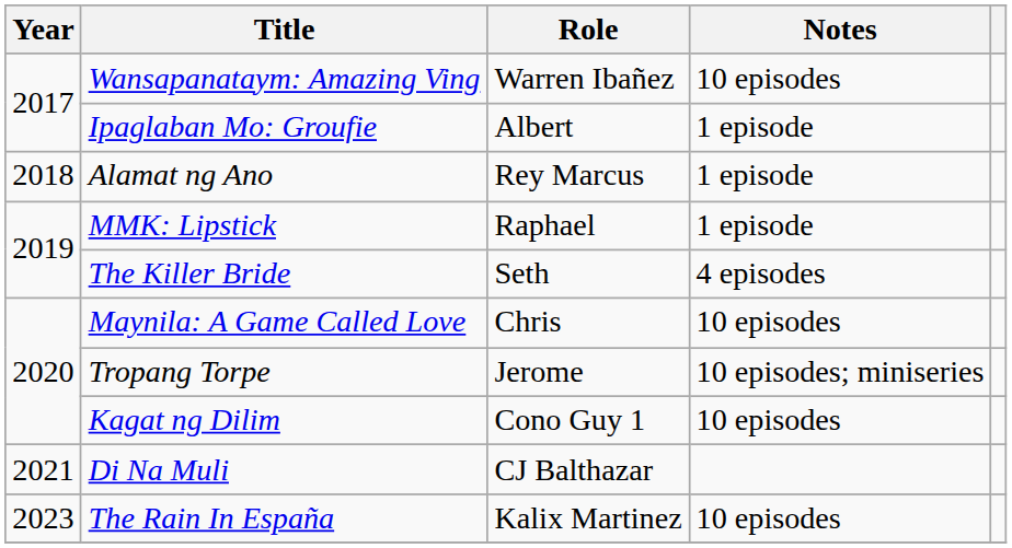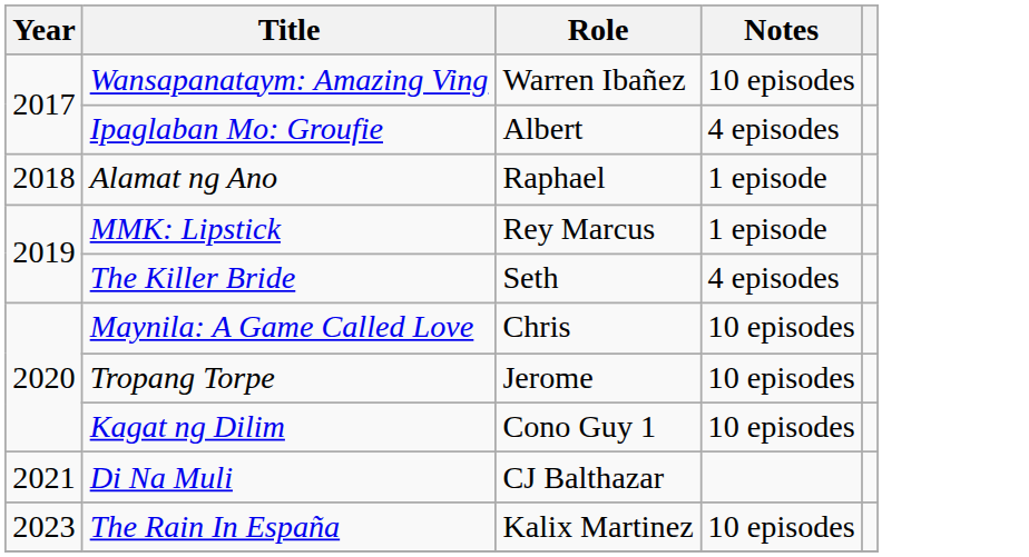Ipaglaban Mo: Groufie | Notes: 1 episode -> 4 episodes
Alamat ng Ano | Role: Rey Marcus -> Raphael
MMK: Lipstick | Role: Raphael -> Rey Marcus
Tropang Torpe | Notes: 10 episodes; miniseries -> 10 episodes
